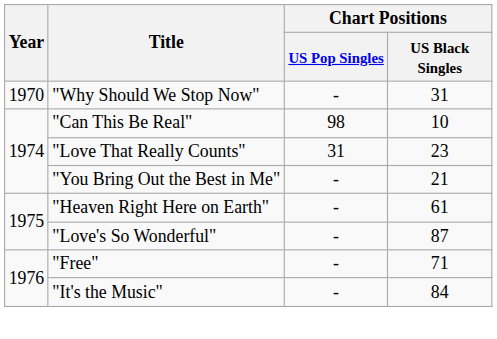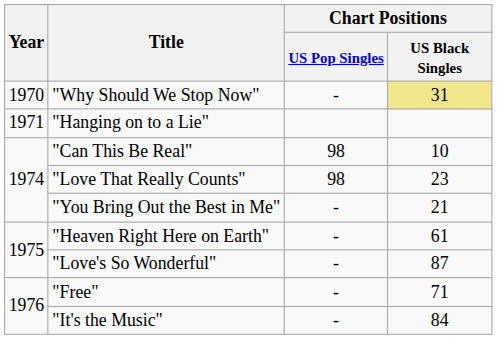"Why Should We Stop Now" | Chart Positions / US Black Singles: no background -> khaki background
+ row: 1971 | "Hanging on to a Lie"
"Love That Really Counts" | Chart Positions / US Pop Singles: 31 -> 98
